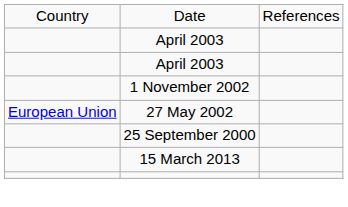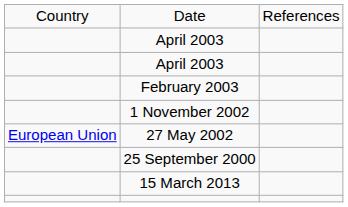+ row: February 2003
